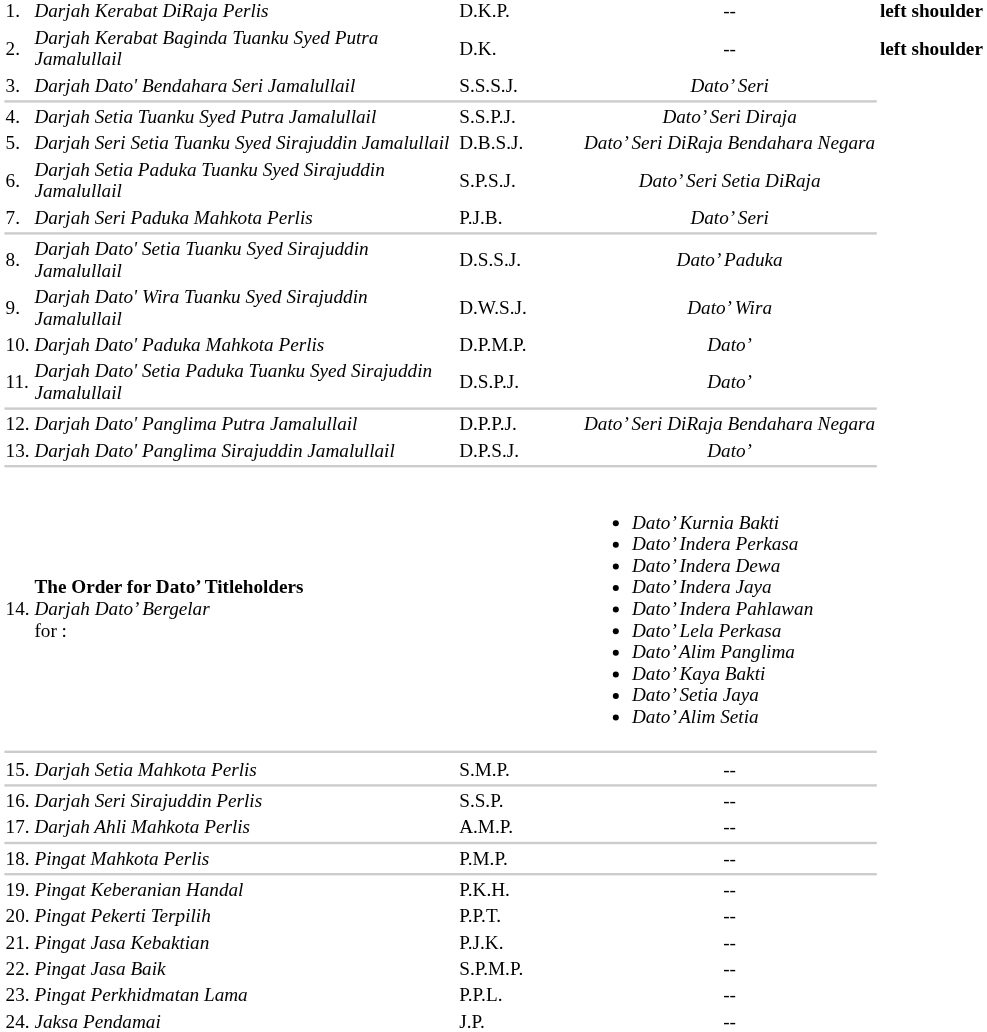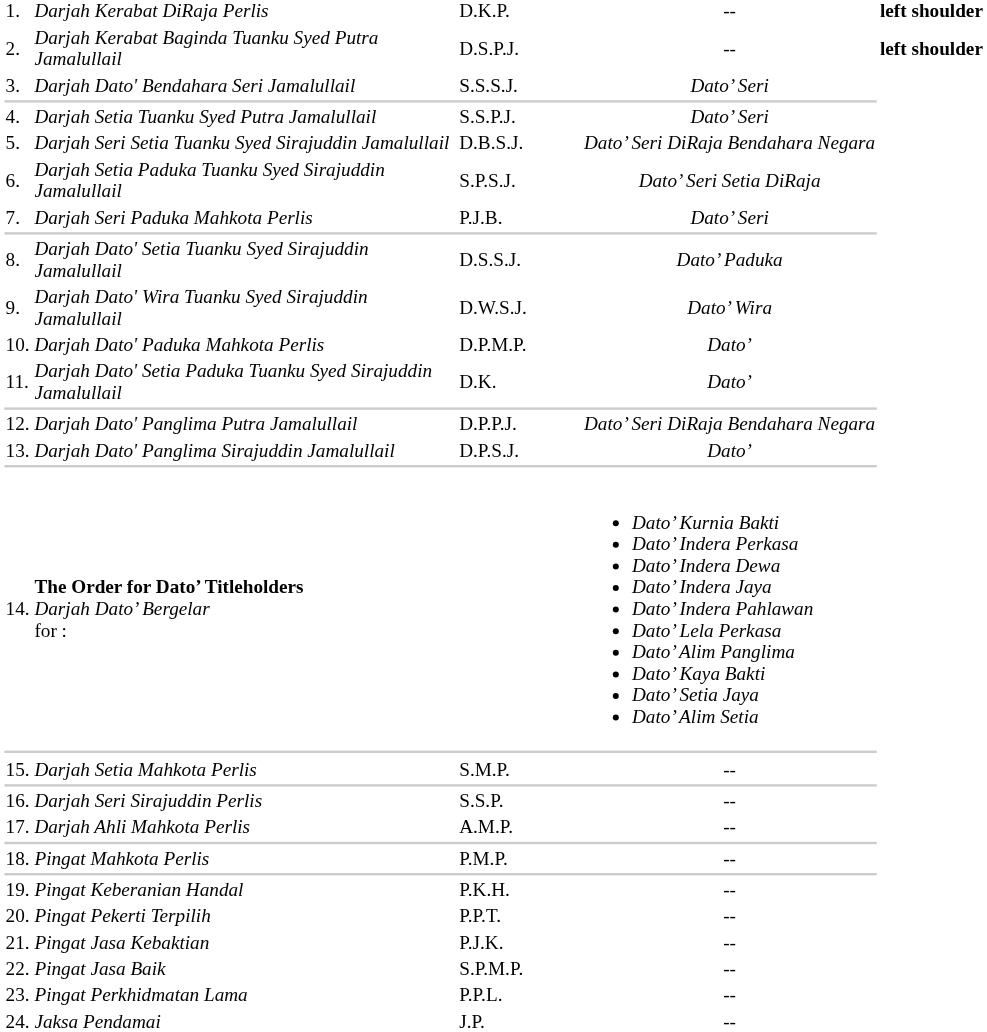2. | column 3: D.K. -> D.S.P.J.
4. | column 4: Dato’ Seri Diraja -> Dato’ Seri
11. | column 3: D.S.P.J. -> D.K.
